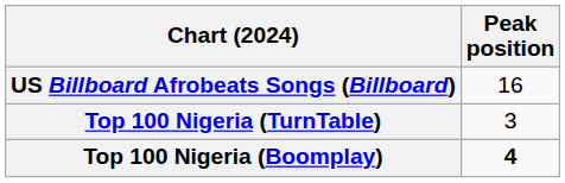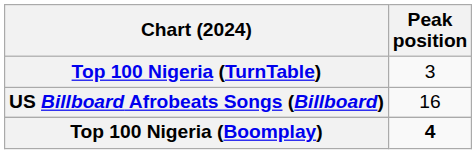rows swapped: Top 100 Nigeria (TurnTable) <-> US Billboard Afrobeats Songs (Billboard)
